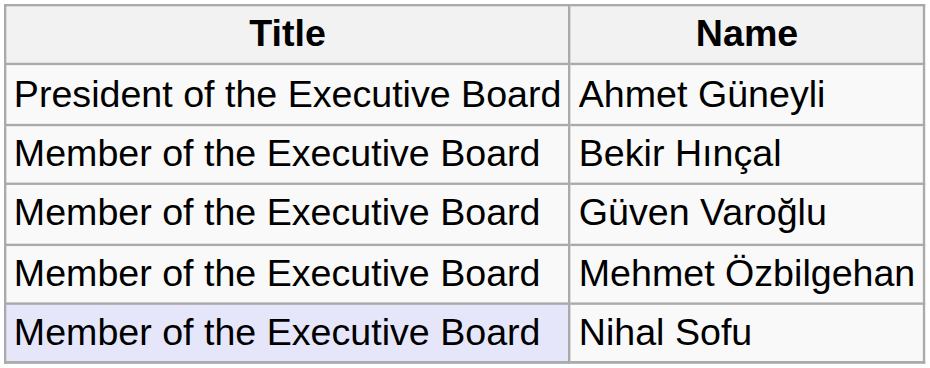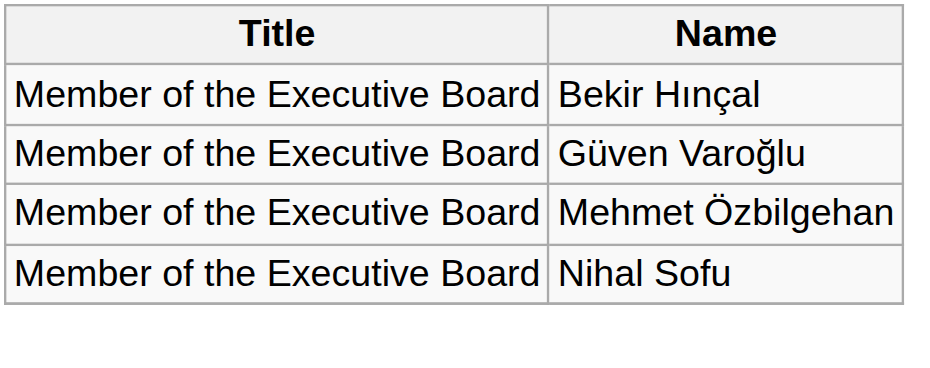- row: President of the Executive Board | Ahmet Güneyli
Nihal Sofu | Title: lavender background -> no background
